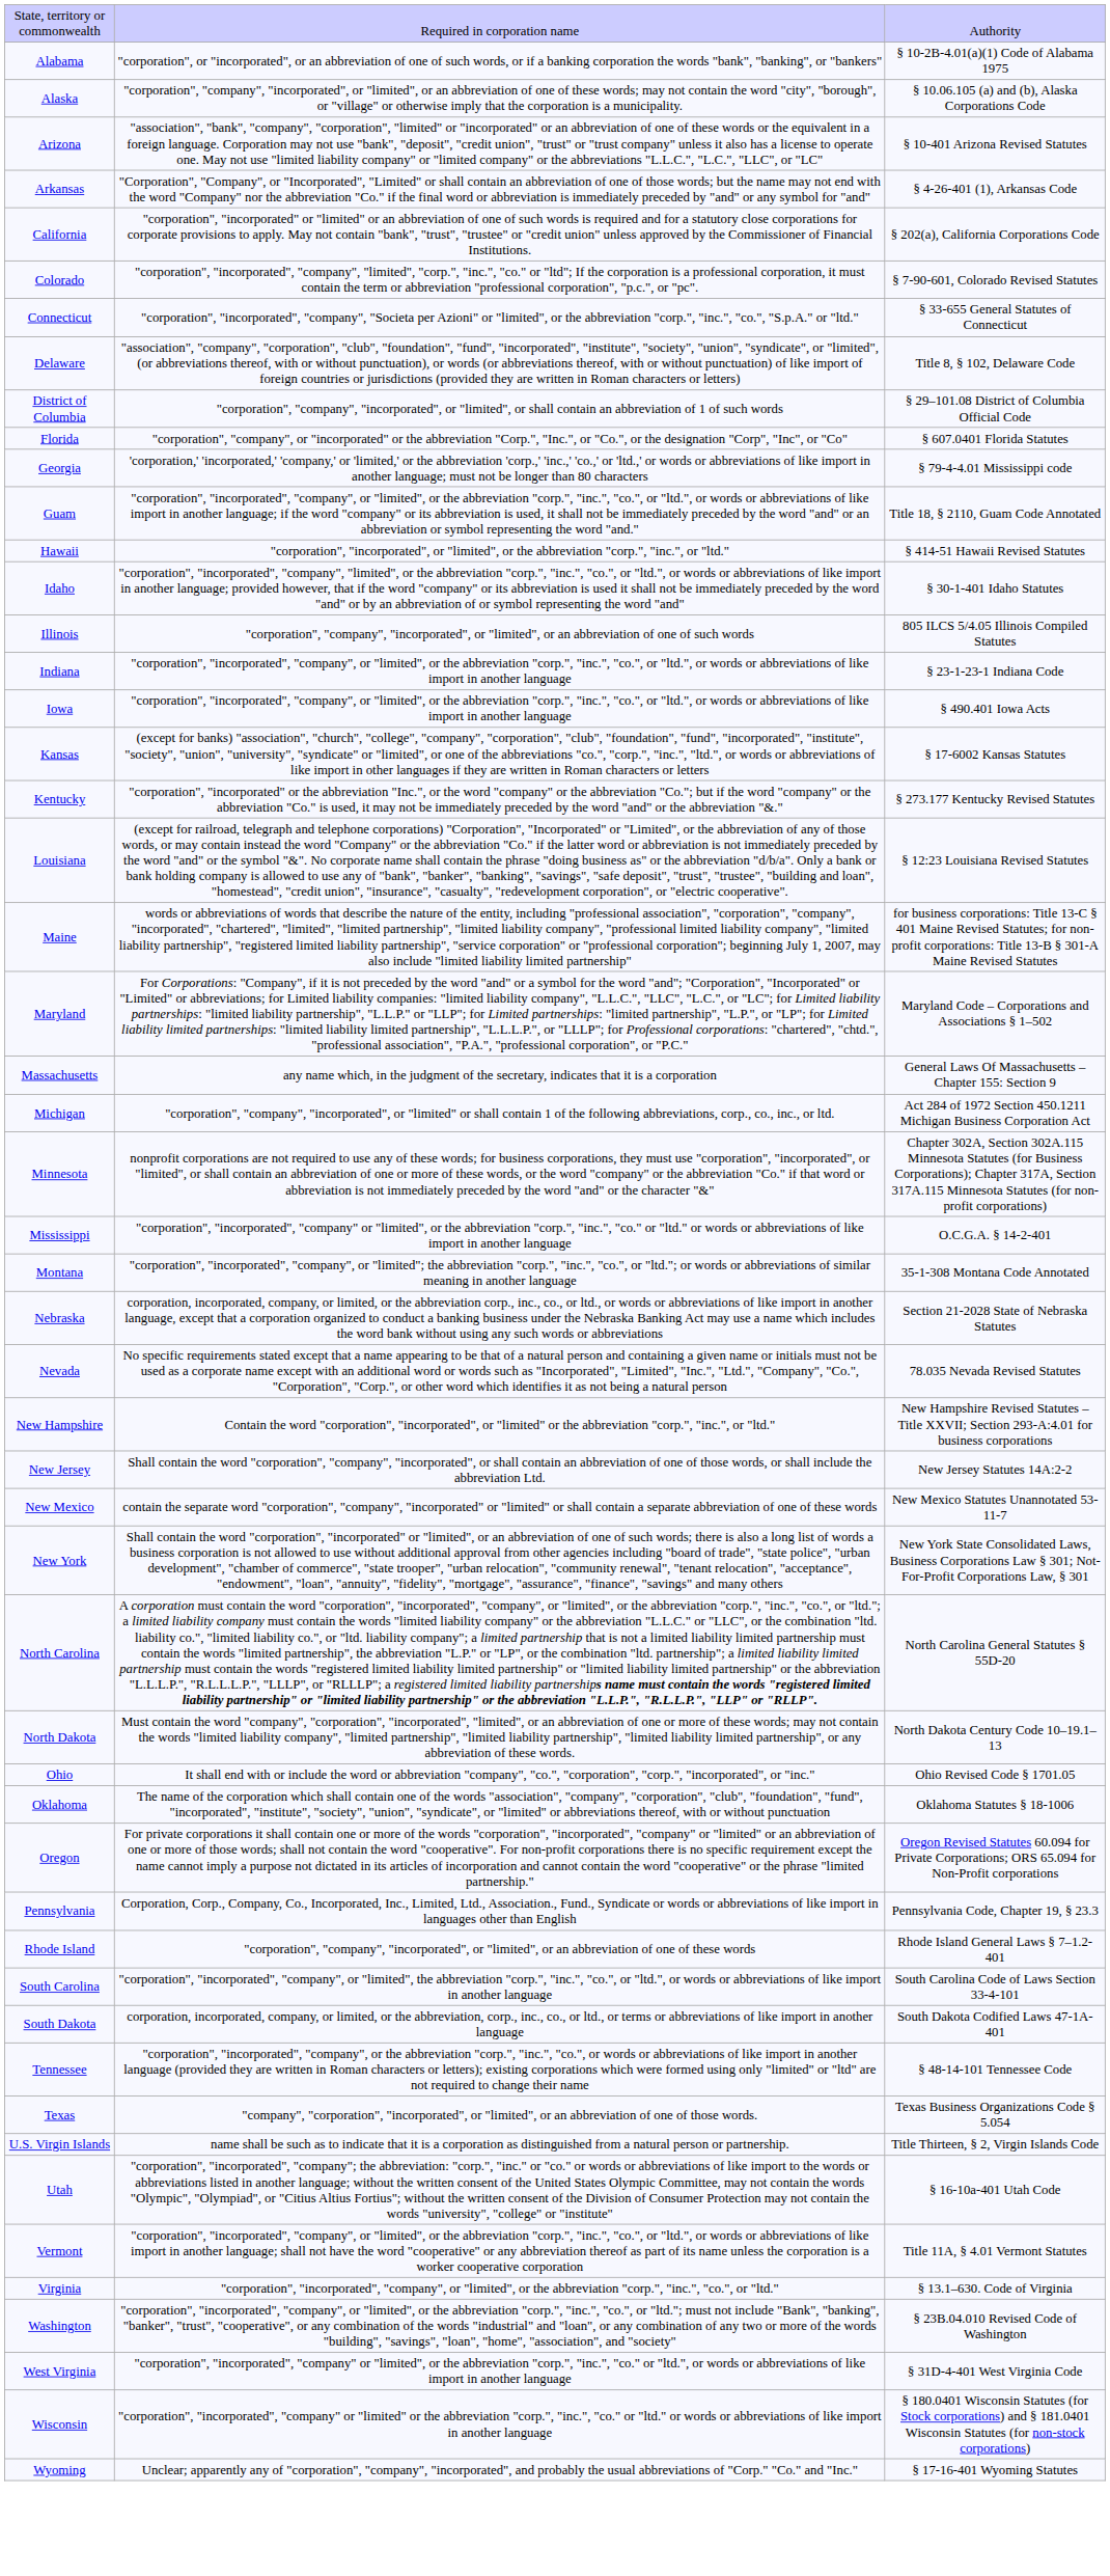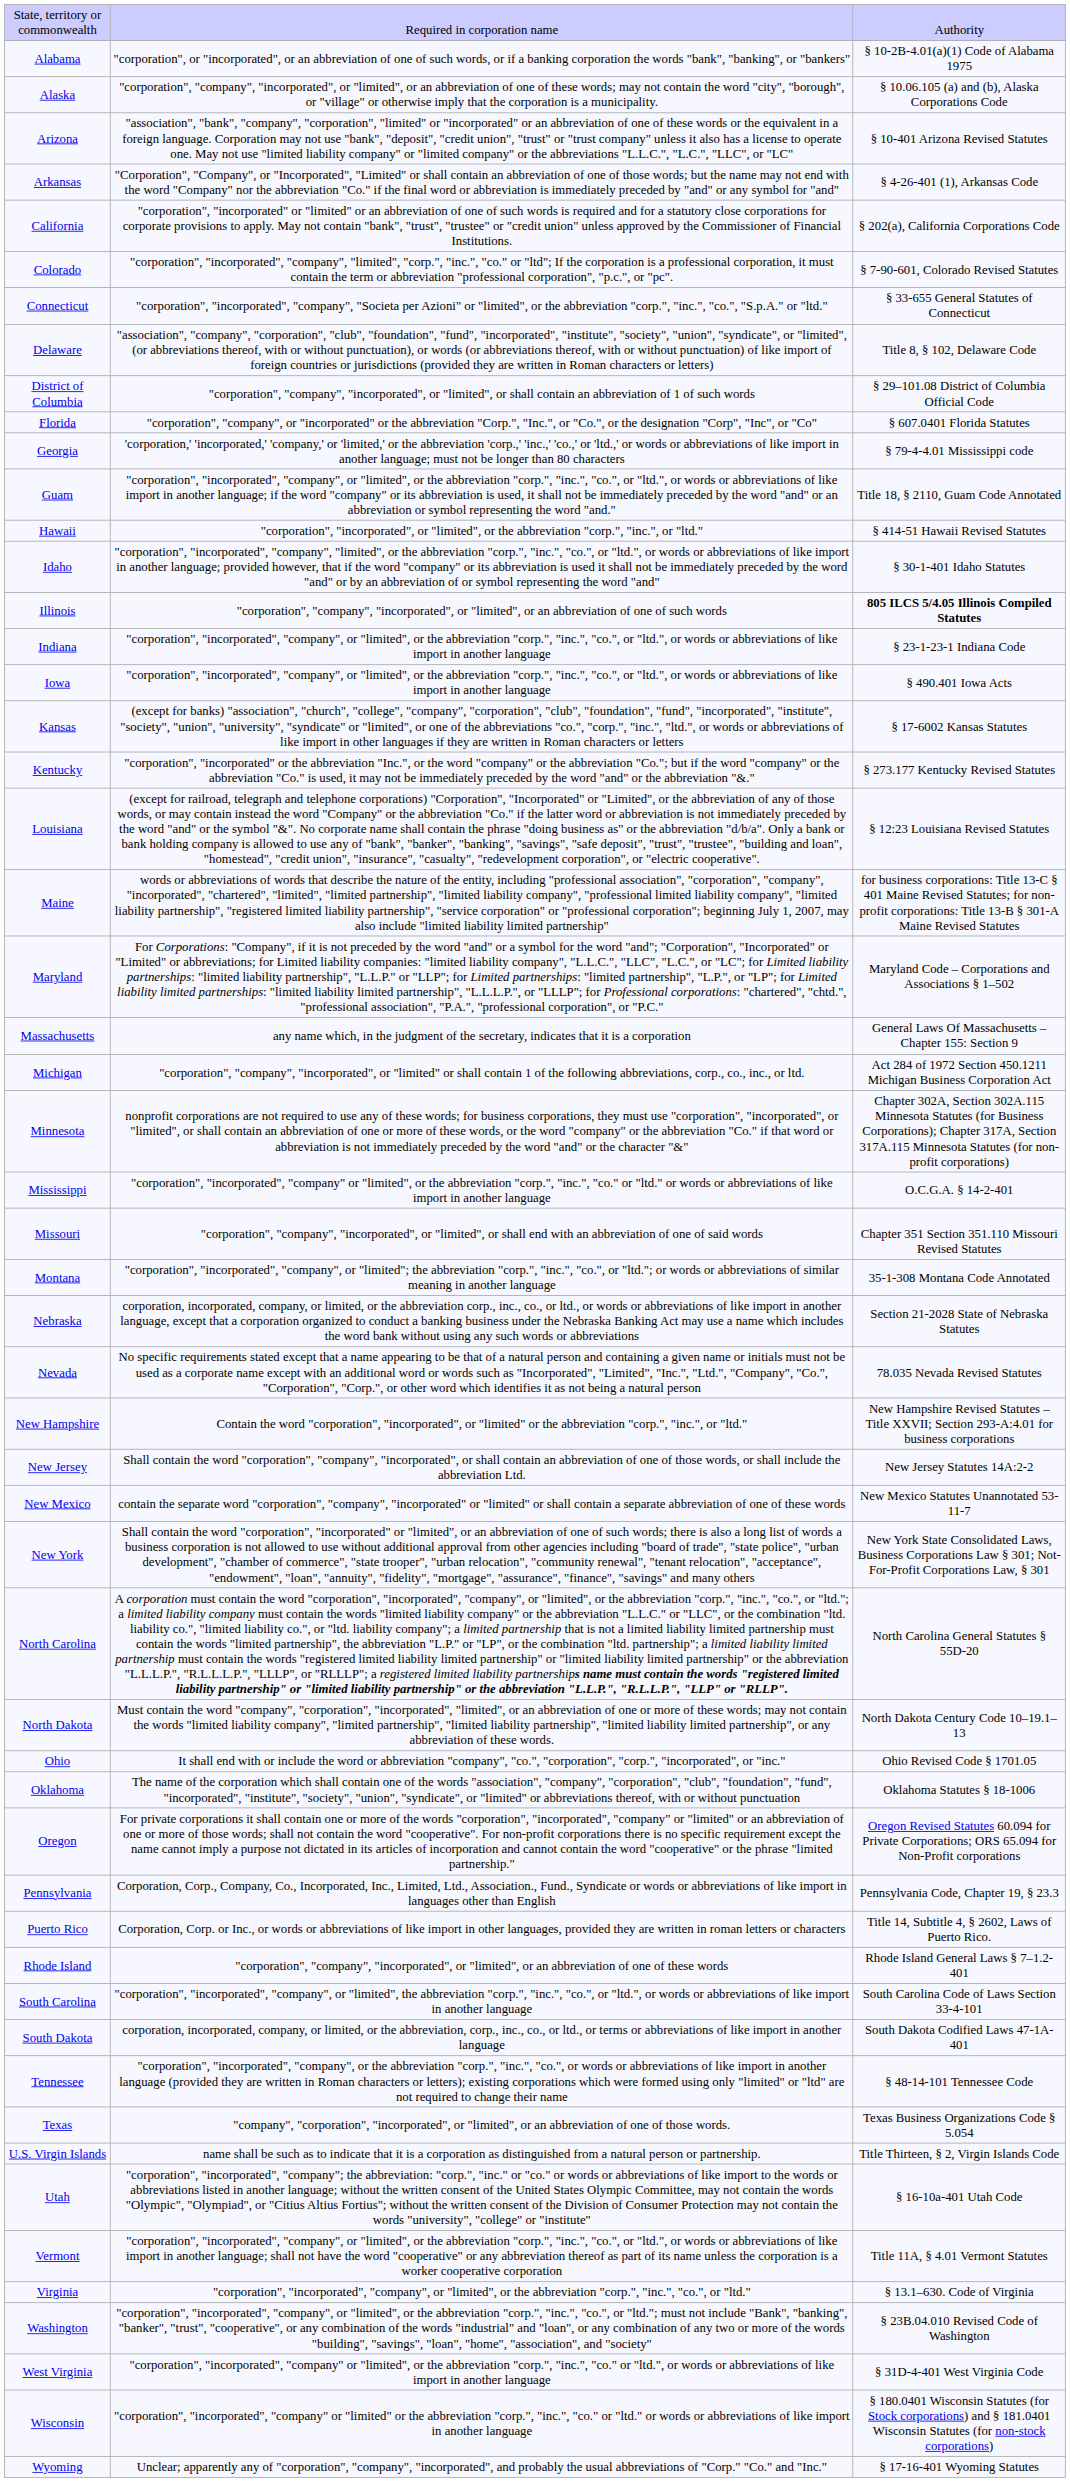Illinois | column 3: normal -> bold
+ row: Missouri | "corporation", "company", "incorporated", or "limited", or shall end with an abbreviation of one of said words | Chapter 351 Section 351.110 Missouri Revised Statutes
+ row: Puerto Rico | Corporation, Corp. or Inc., or words or abbreviations of like import in other languages, provided they are written in roman letters or characters | Title 14, Subtitle 4, § 2602, Laws of Puerto Rico.
